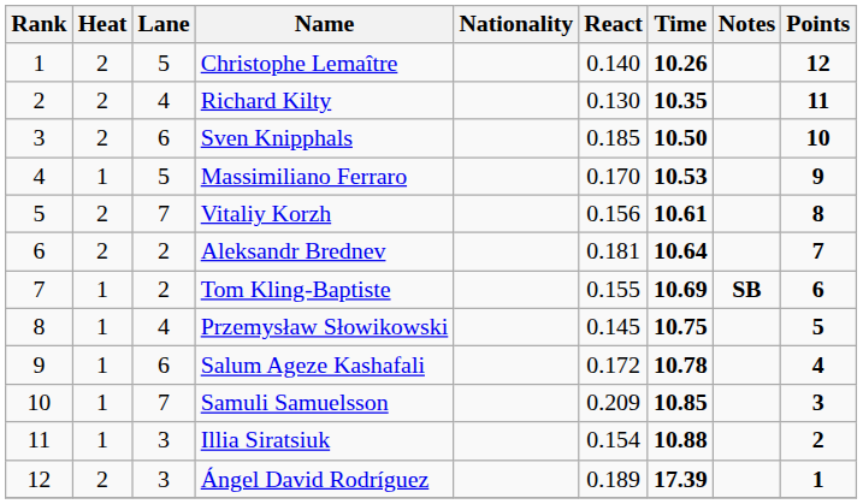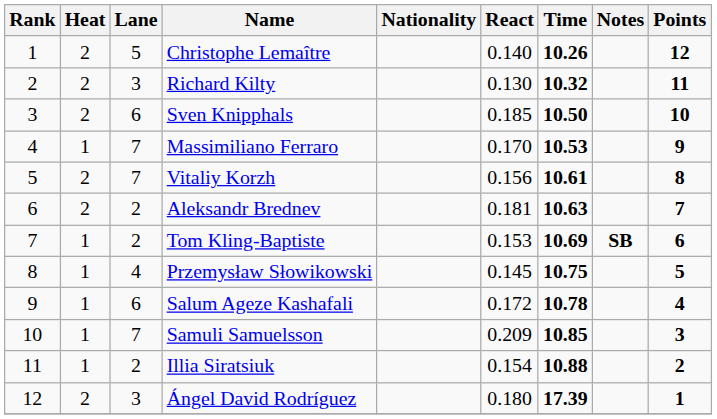Richard Kilty | Lane: 4 -> 3
Richard Kilty | Time: 10.35 -> 10.32
Massimiliano Ferraro | Lane: 5 -> 7
Aleksandr Brednev | Time: 10.64 -> 10.63
Tom Kling-Baptiste | React: 0.155 -> 0.153
Illia Siratsiuk | Lane: 3 -> 2
Ángel David Rodríguez | React: 0.189 -> 0.180
